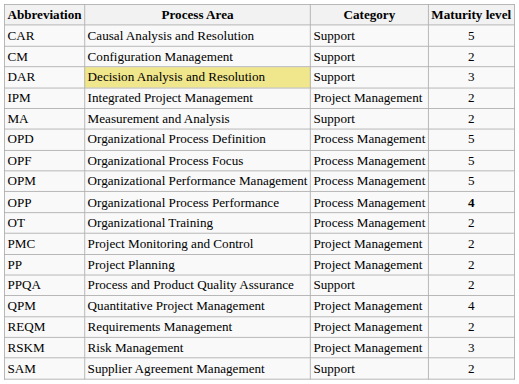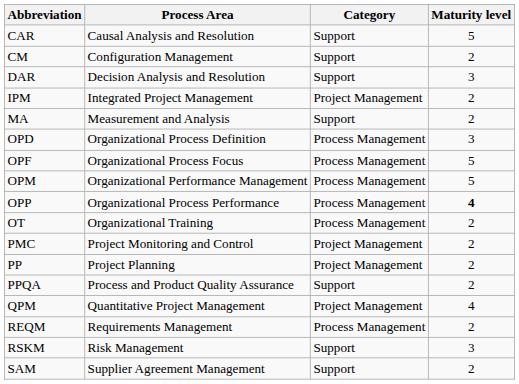DAR | Process Area: khaki background -> no background
OPD | Maturity level: 5 -> 3
REQM | Category: Project Management -> Process Management
RSKM | Category: Project Management -> Support
